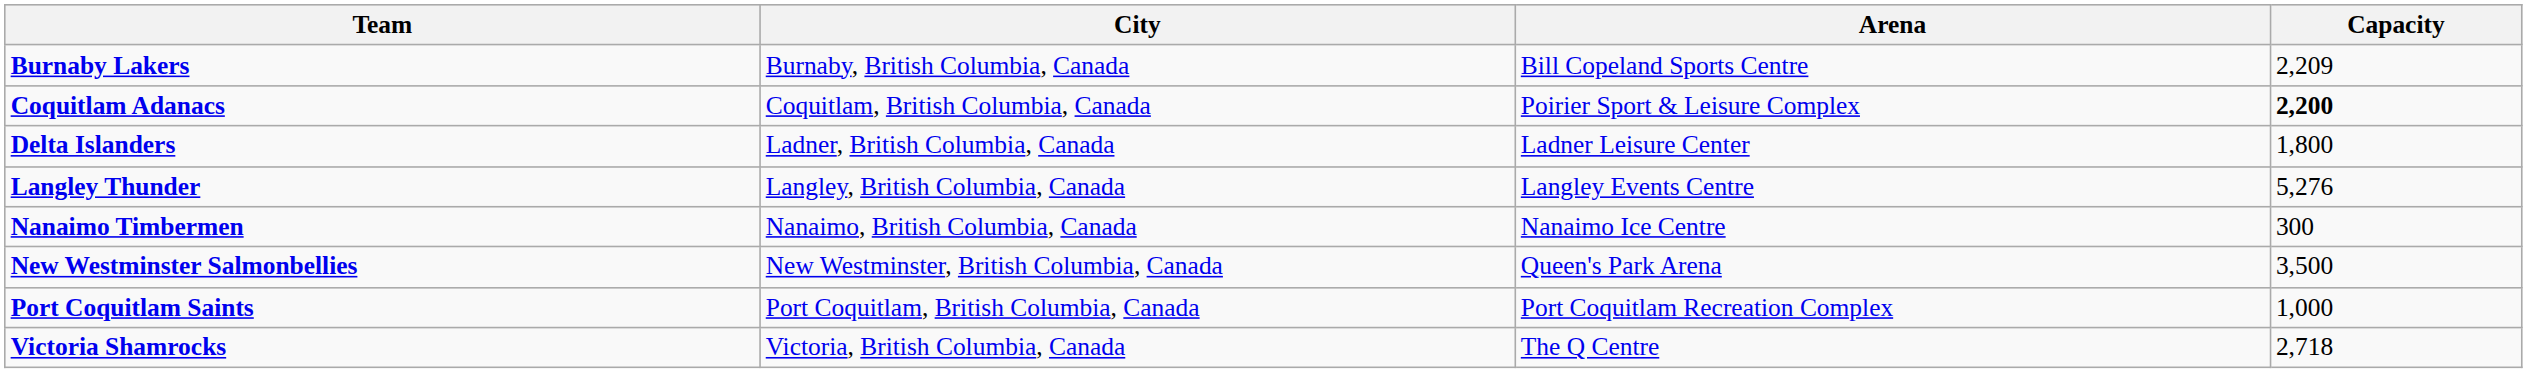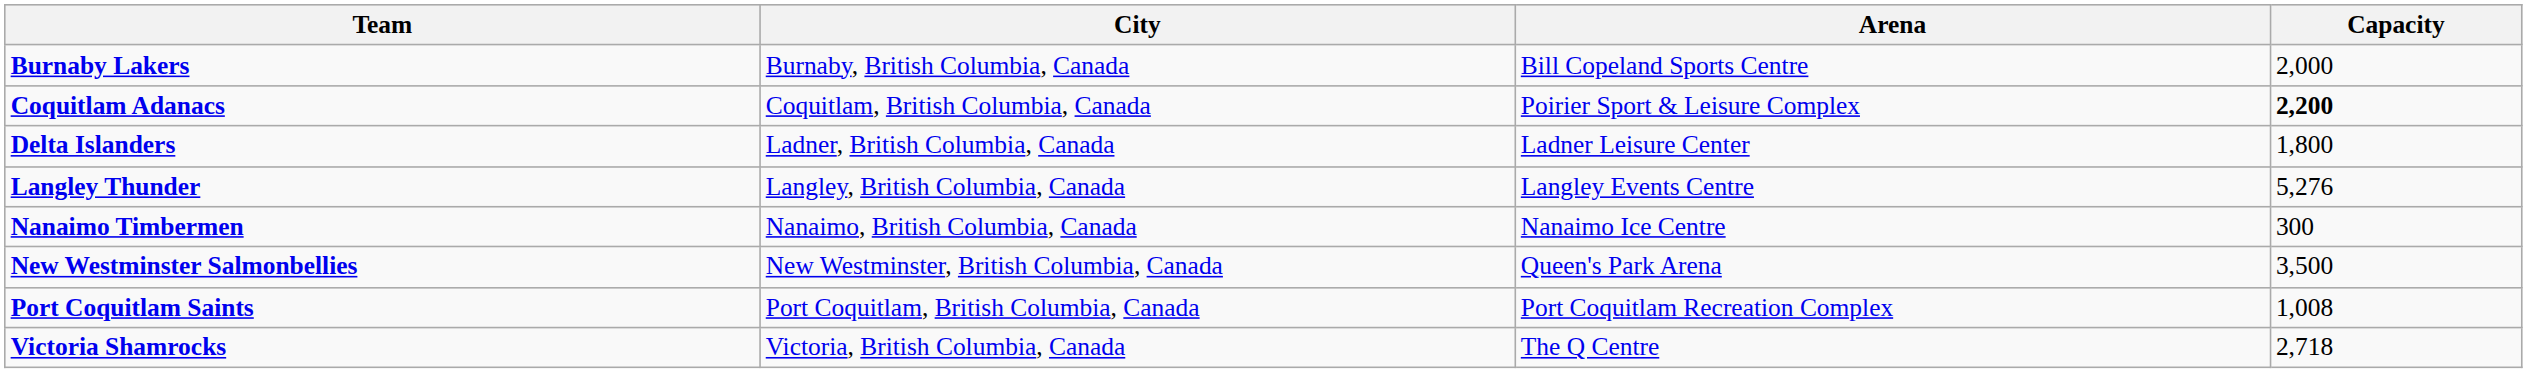Burnaby Lakers | Capacity: 2,209 -> 2,000
Port Coquitlam Saints | Capacity: 1,000 -> 1,008
